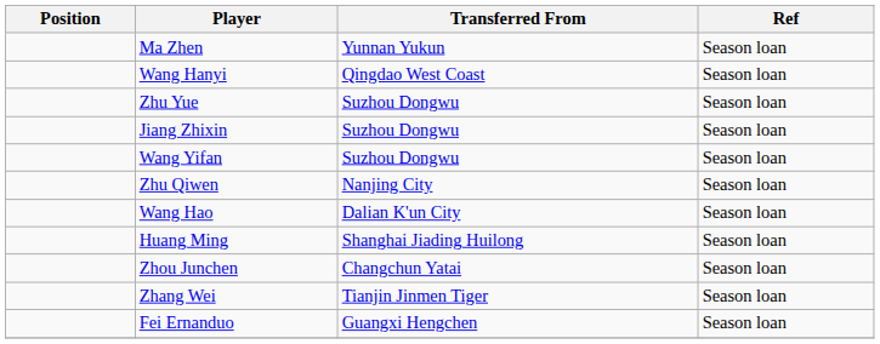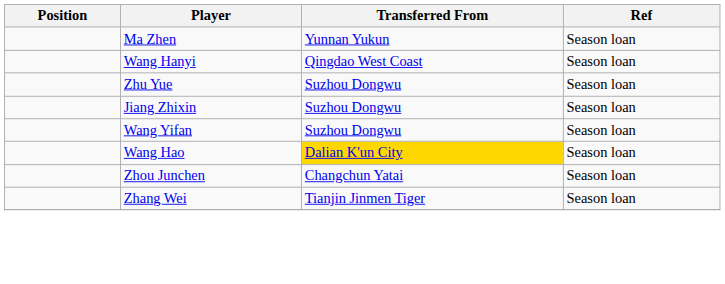- row: Zhu Qiwen | Nanjing City | Season loan
Wang Hao | Transferred From: no background -> gold background
- row: Huang Ming | Shanghai Jiading Huilong | Season loan
- row: Fei Ernanduo | Guangxi Hengchen | Season loan
